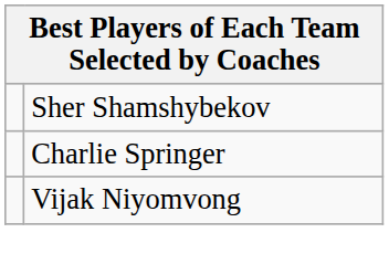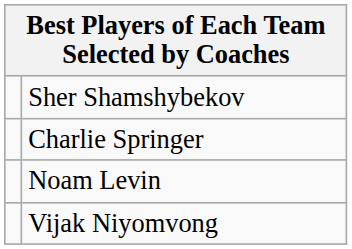+ row: Noam Levin
